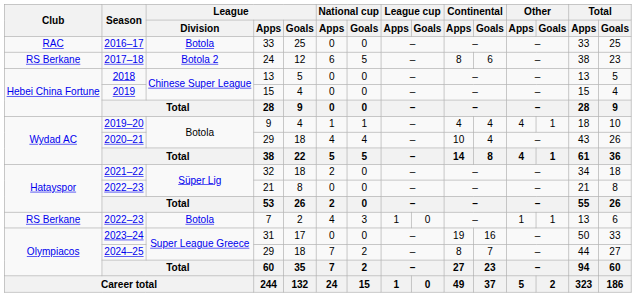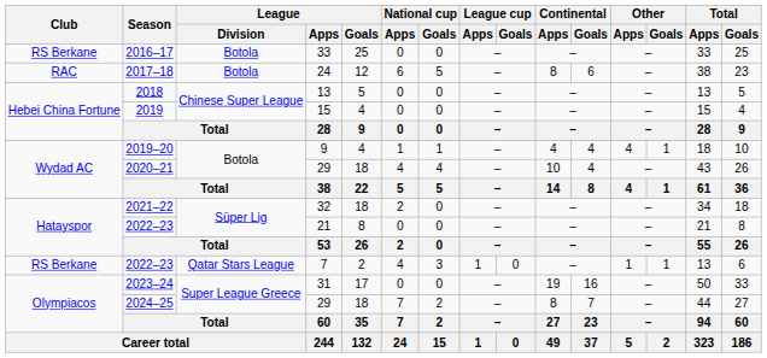2016–17 | Club: RAC -> RS Berkane
2017–18 | Club: RS Berkane -> RAC
2017–18 | League / Division: Botola 2 -> Botola
2022–23 / 7 | League / Division: Botola -> Qatar Stars League
